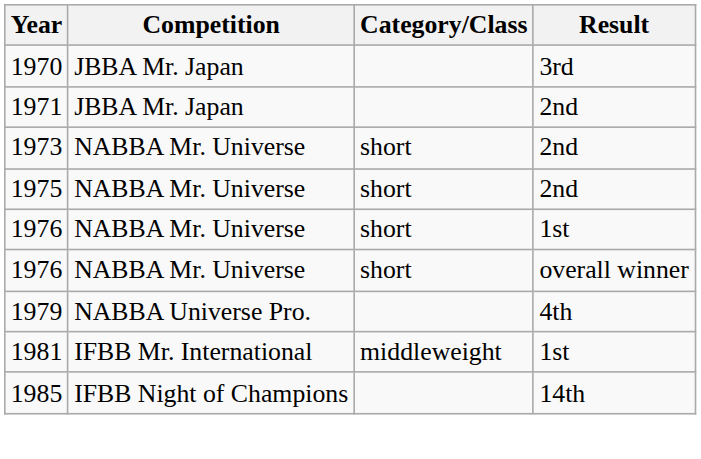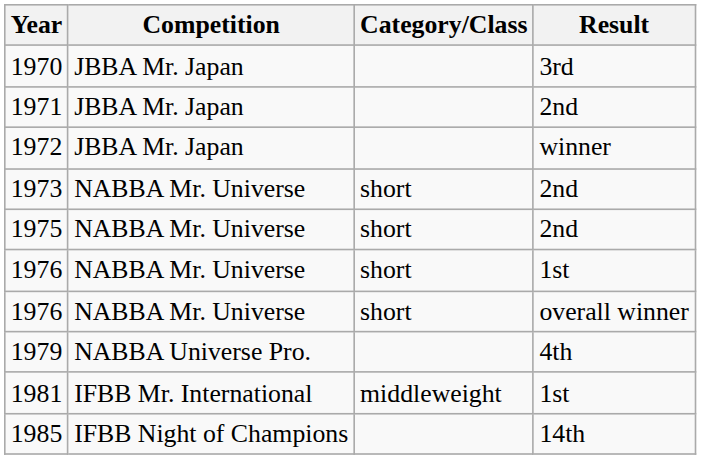+ row: 1972 | JBBA Mr. Japan | winner
